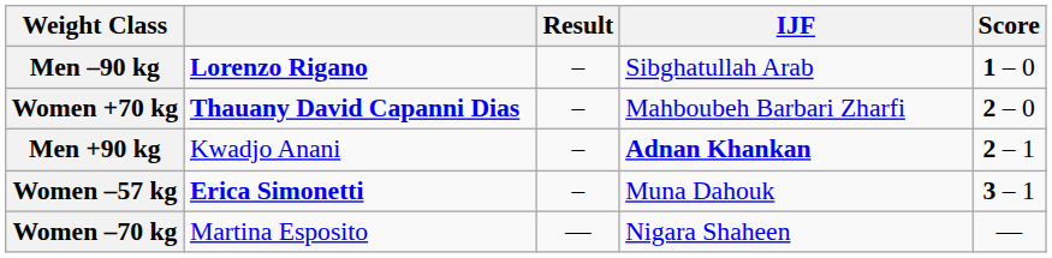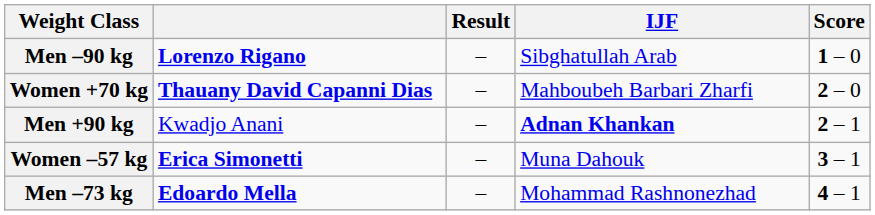+ row: Men –73 kg | Edoardo Mella | – | Mohammad Rashnonezhad | 4 – 1
- row: Women –70 kg | Martina Esposito | — | Nigara Shaheen | —
